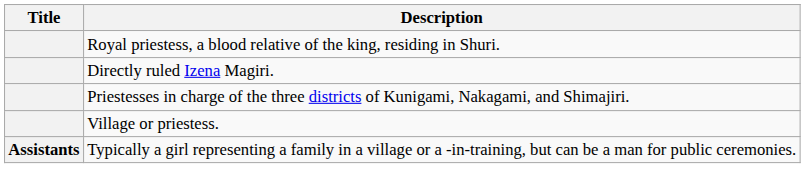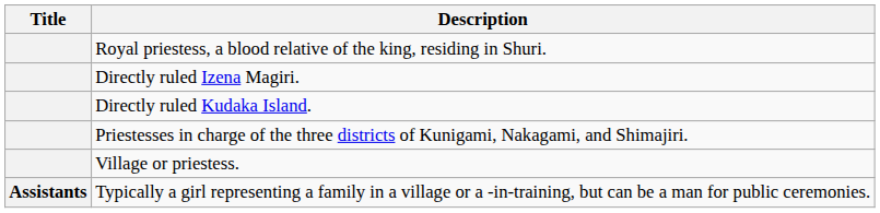+ row: Directly ruled Kudaka Island.
